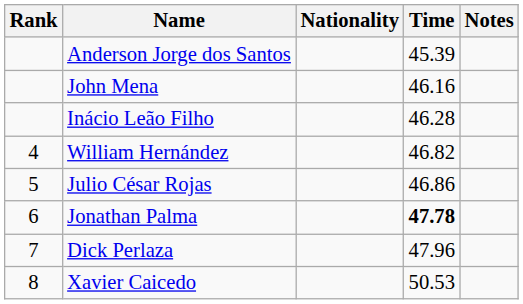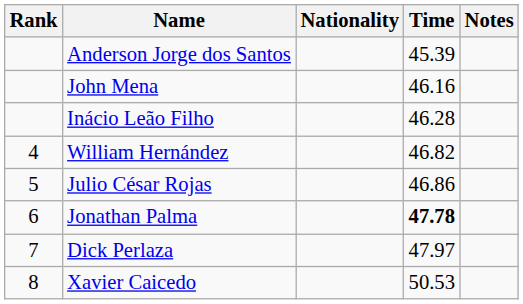Dick Perlaza | Time: 47.96 -> 47.97
